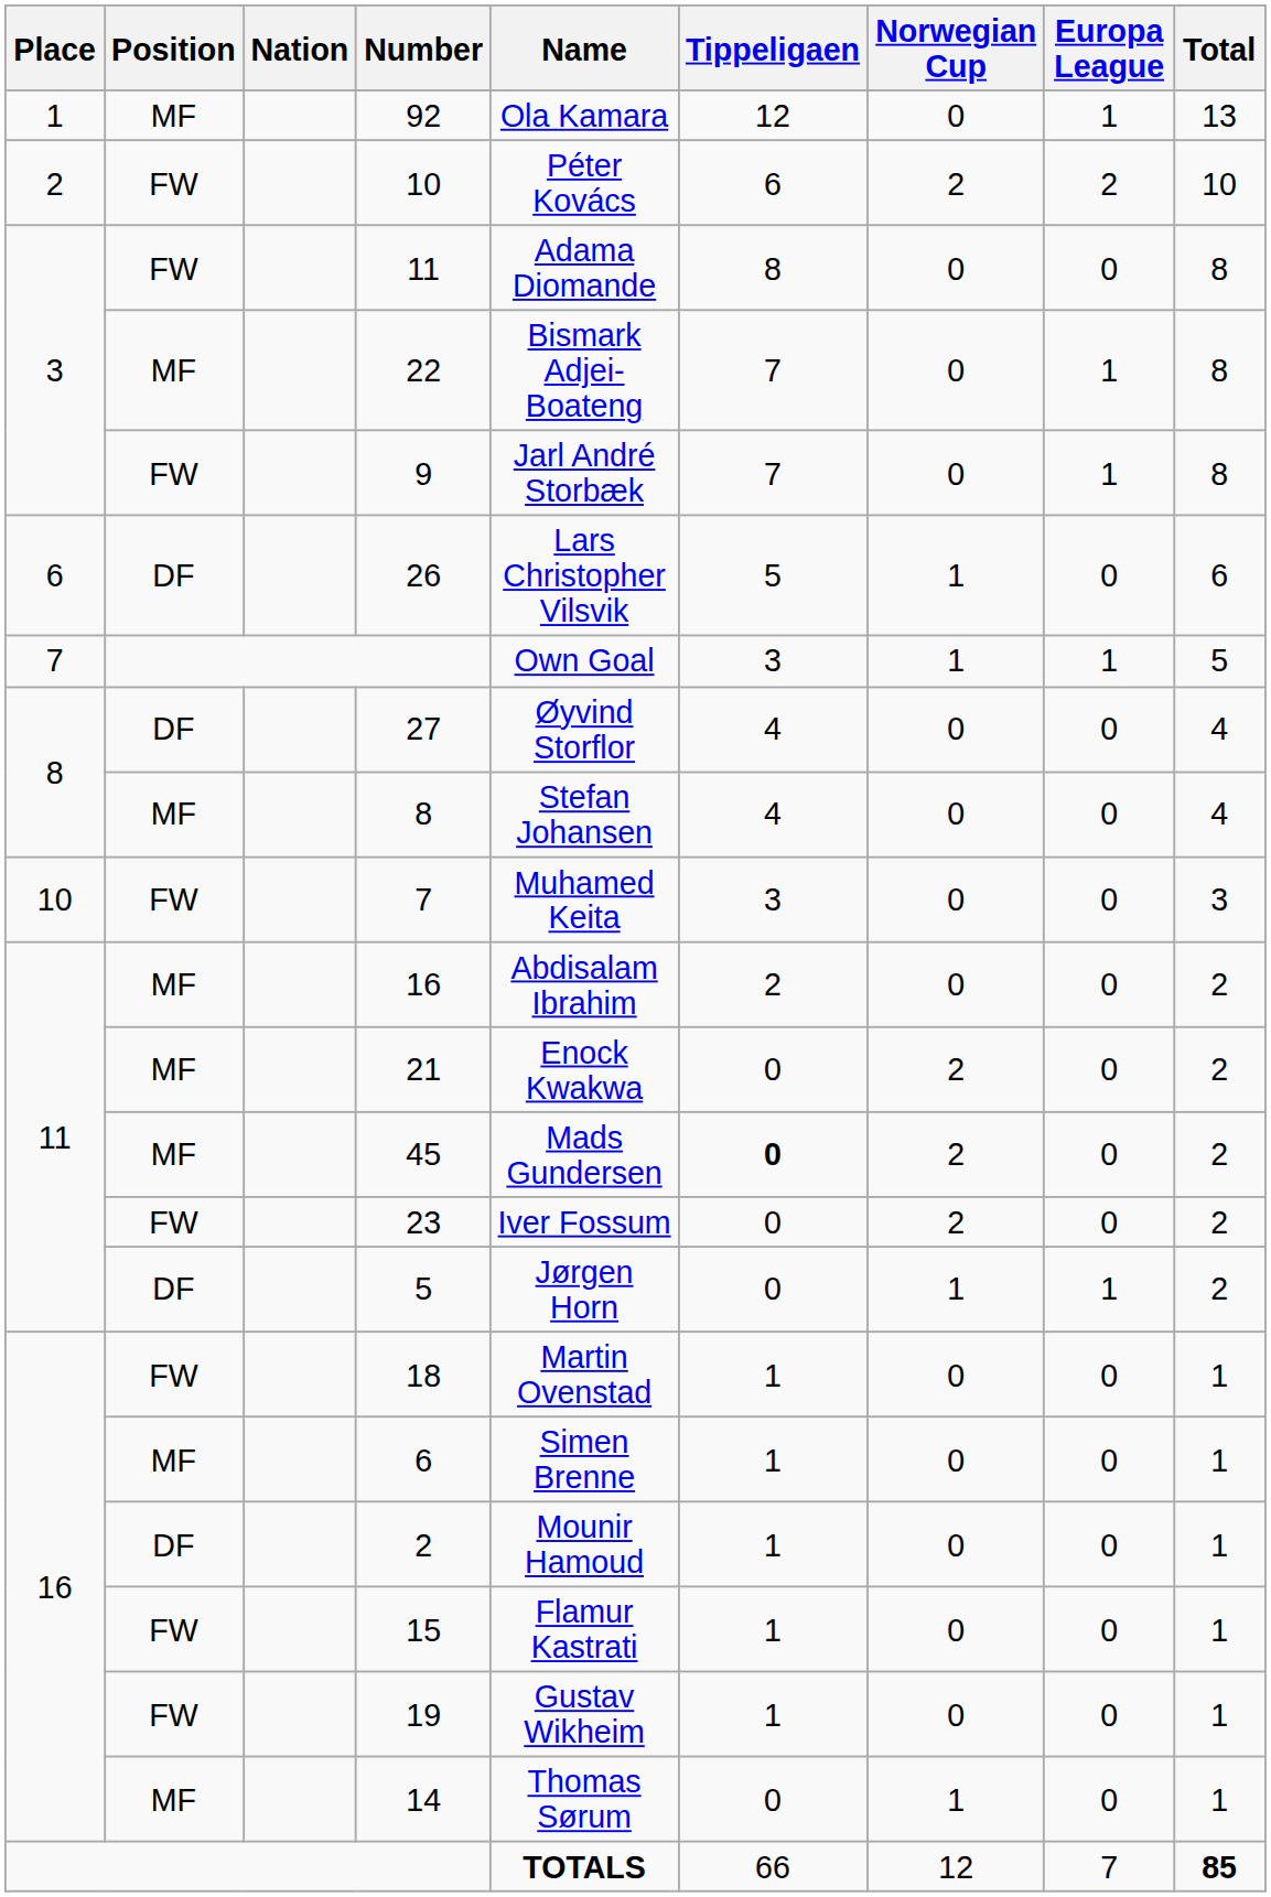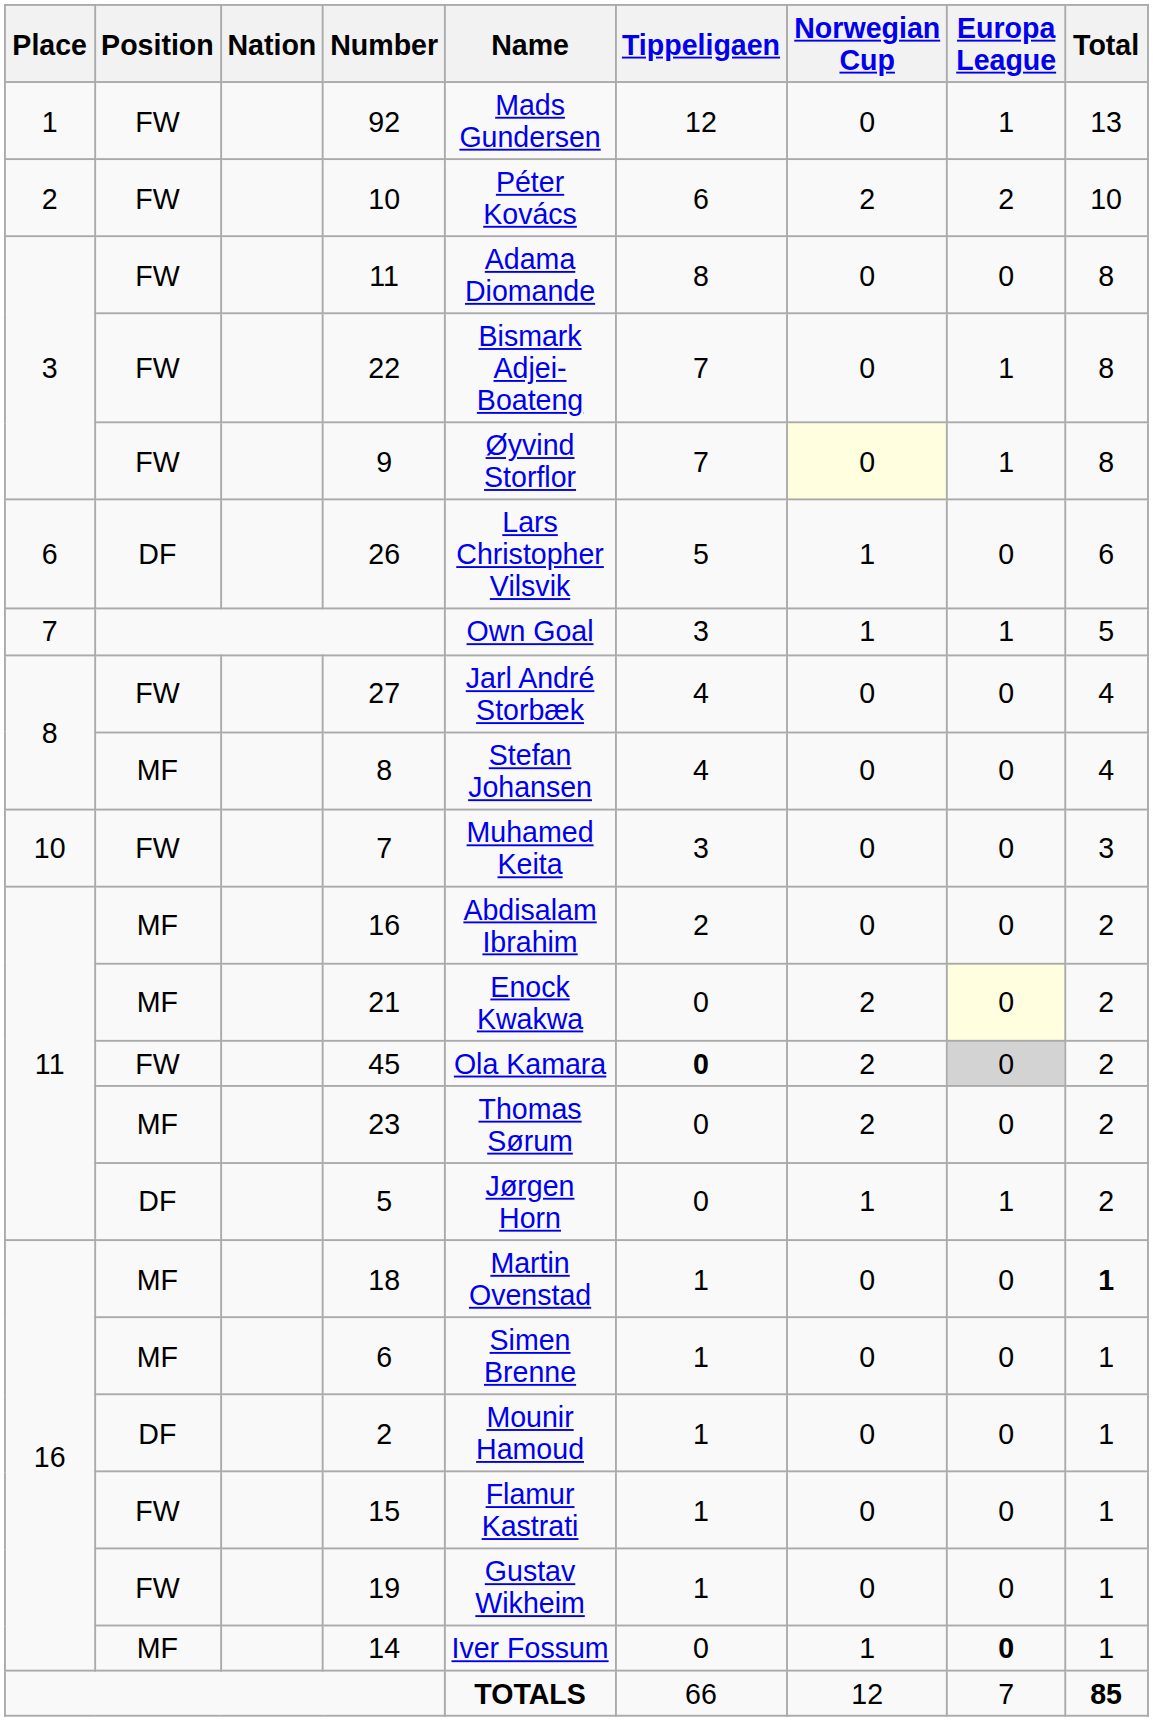92 | Position: MF -> FW
92 | Name: Ola Kamara -> Mads Gundersen
22 | Position: MF -> FW
9 | Name: Jarl André Storbæk -> Øyvind Storflor
9 | Norwegian Cup: no background -> lightyellow background
27 | Position: DF -> FW
27 | Name: Øyvind Storflor -> Jarl André Storbæk
21 | Europa League: no background -> lightyellow background
45 | Position: MF -> FW
45 | Name: Mads Gundersen -> Ola Kamara
45 | Europa League: no background -> lightgrey background
23 | Position: FW -> MF
23 | Name: Iver Fossum -> Thomas Sørum
18 | Position: FW -> MF
18 | Total: normal -> bold
14 | Name: Thomas Sørum -> Iver Fossum
14 | Europa League: normal -> bold
